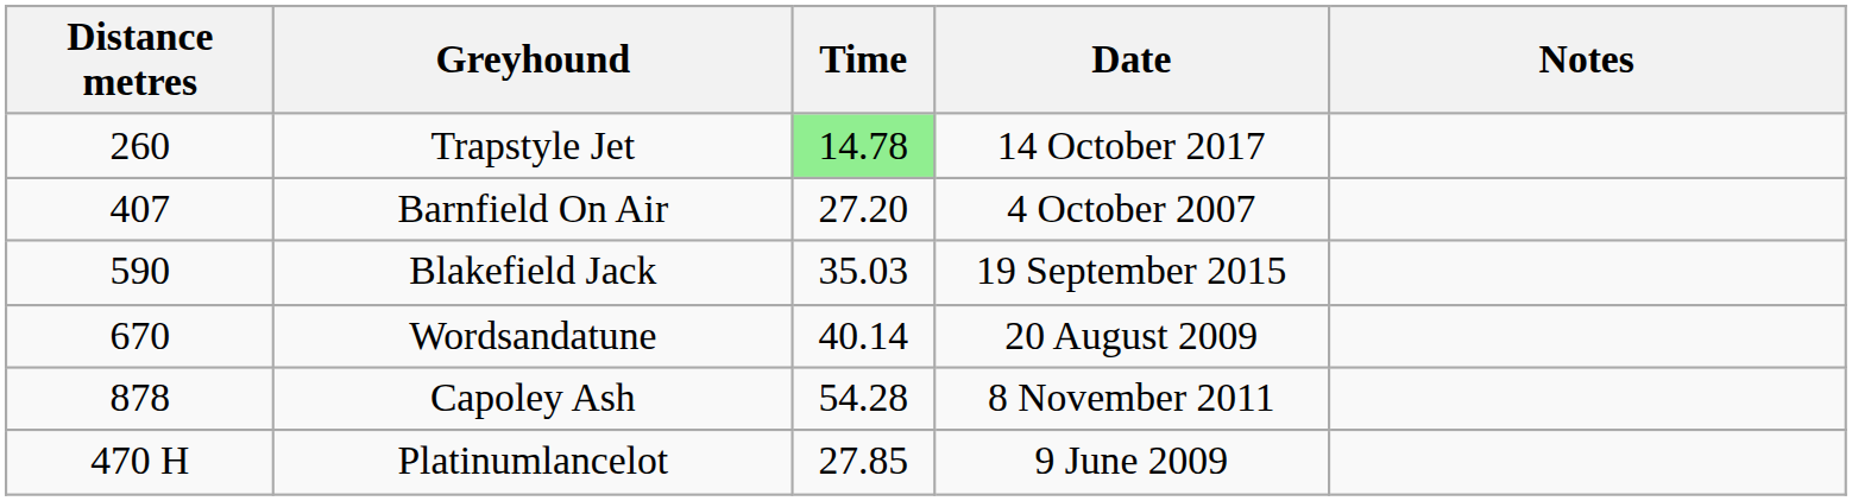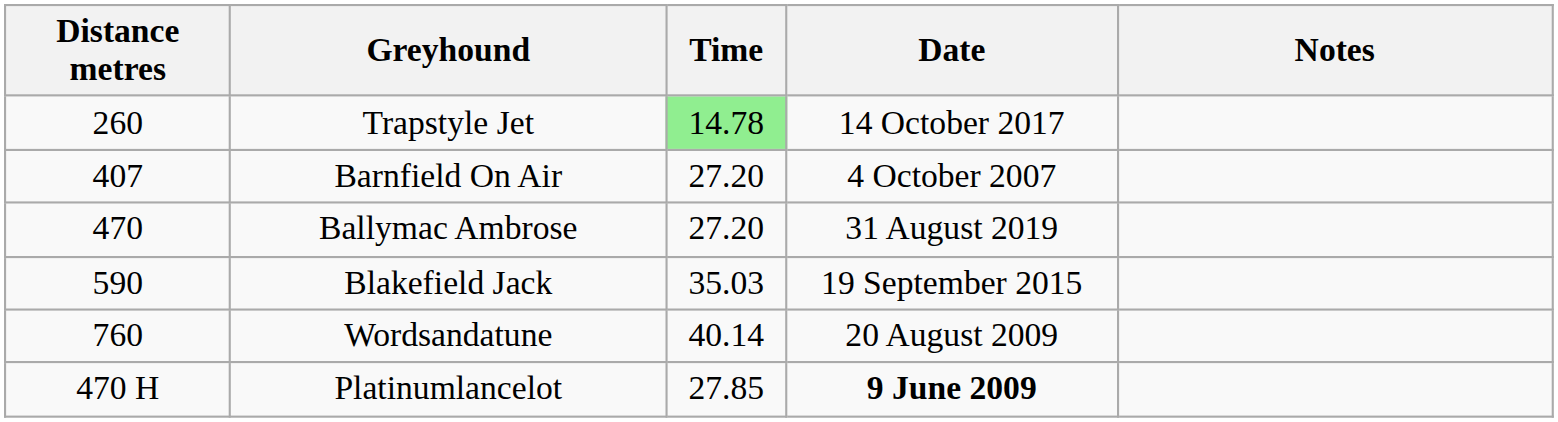+ row: 470 | Ballymac Ambrose | 27.20 | 31 August 2019
Wordsandatune | Distance metres: 670 -> 760
- row: 878 | Capoley Ash | 54.28 | 8 November 2011
Platinumlancelot | Date: normal -> bold
